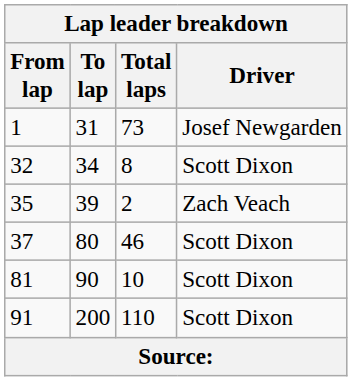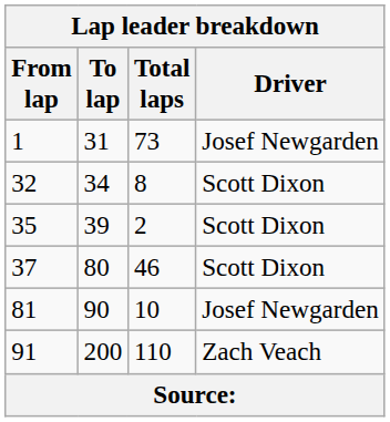35 | Driver: Zach Veach -> Scott Dixon
81 | Driver: Scott Dixon -> Josef Newgarden
91 | Driver: Scott Dixon -> Zach Veach
